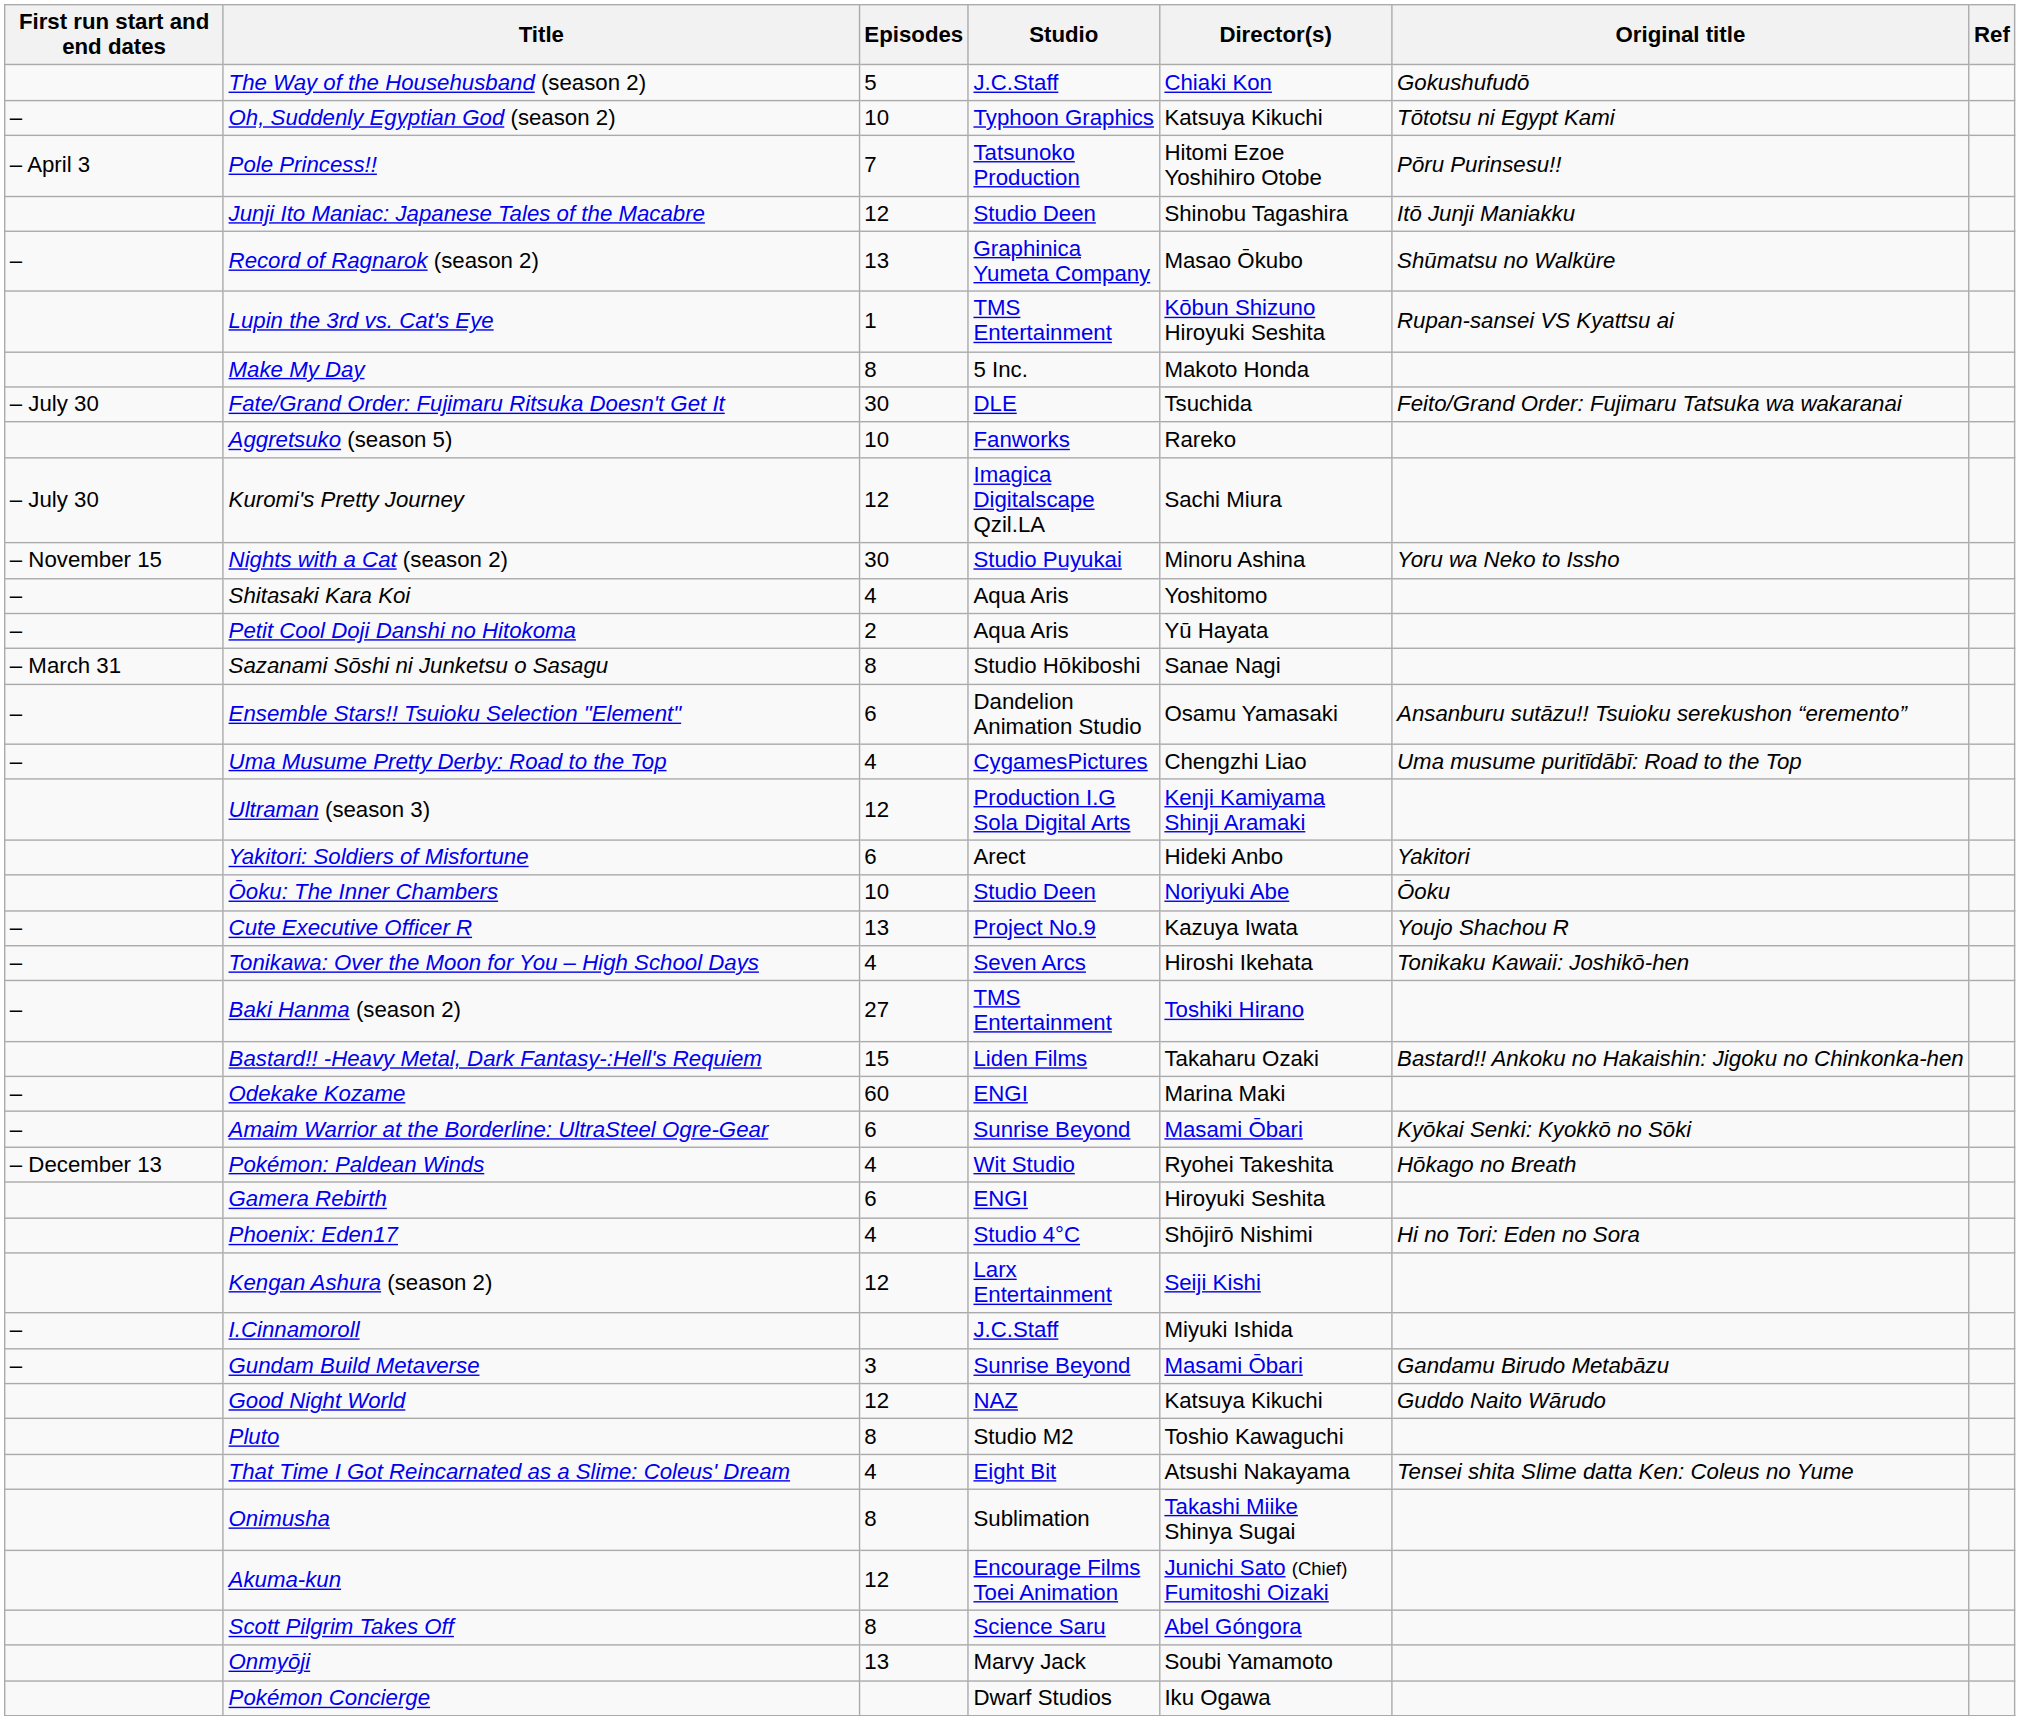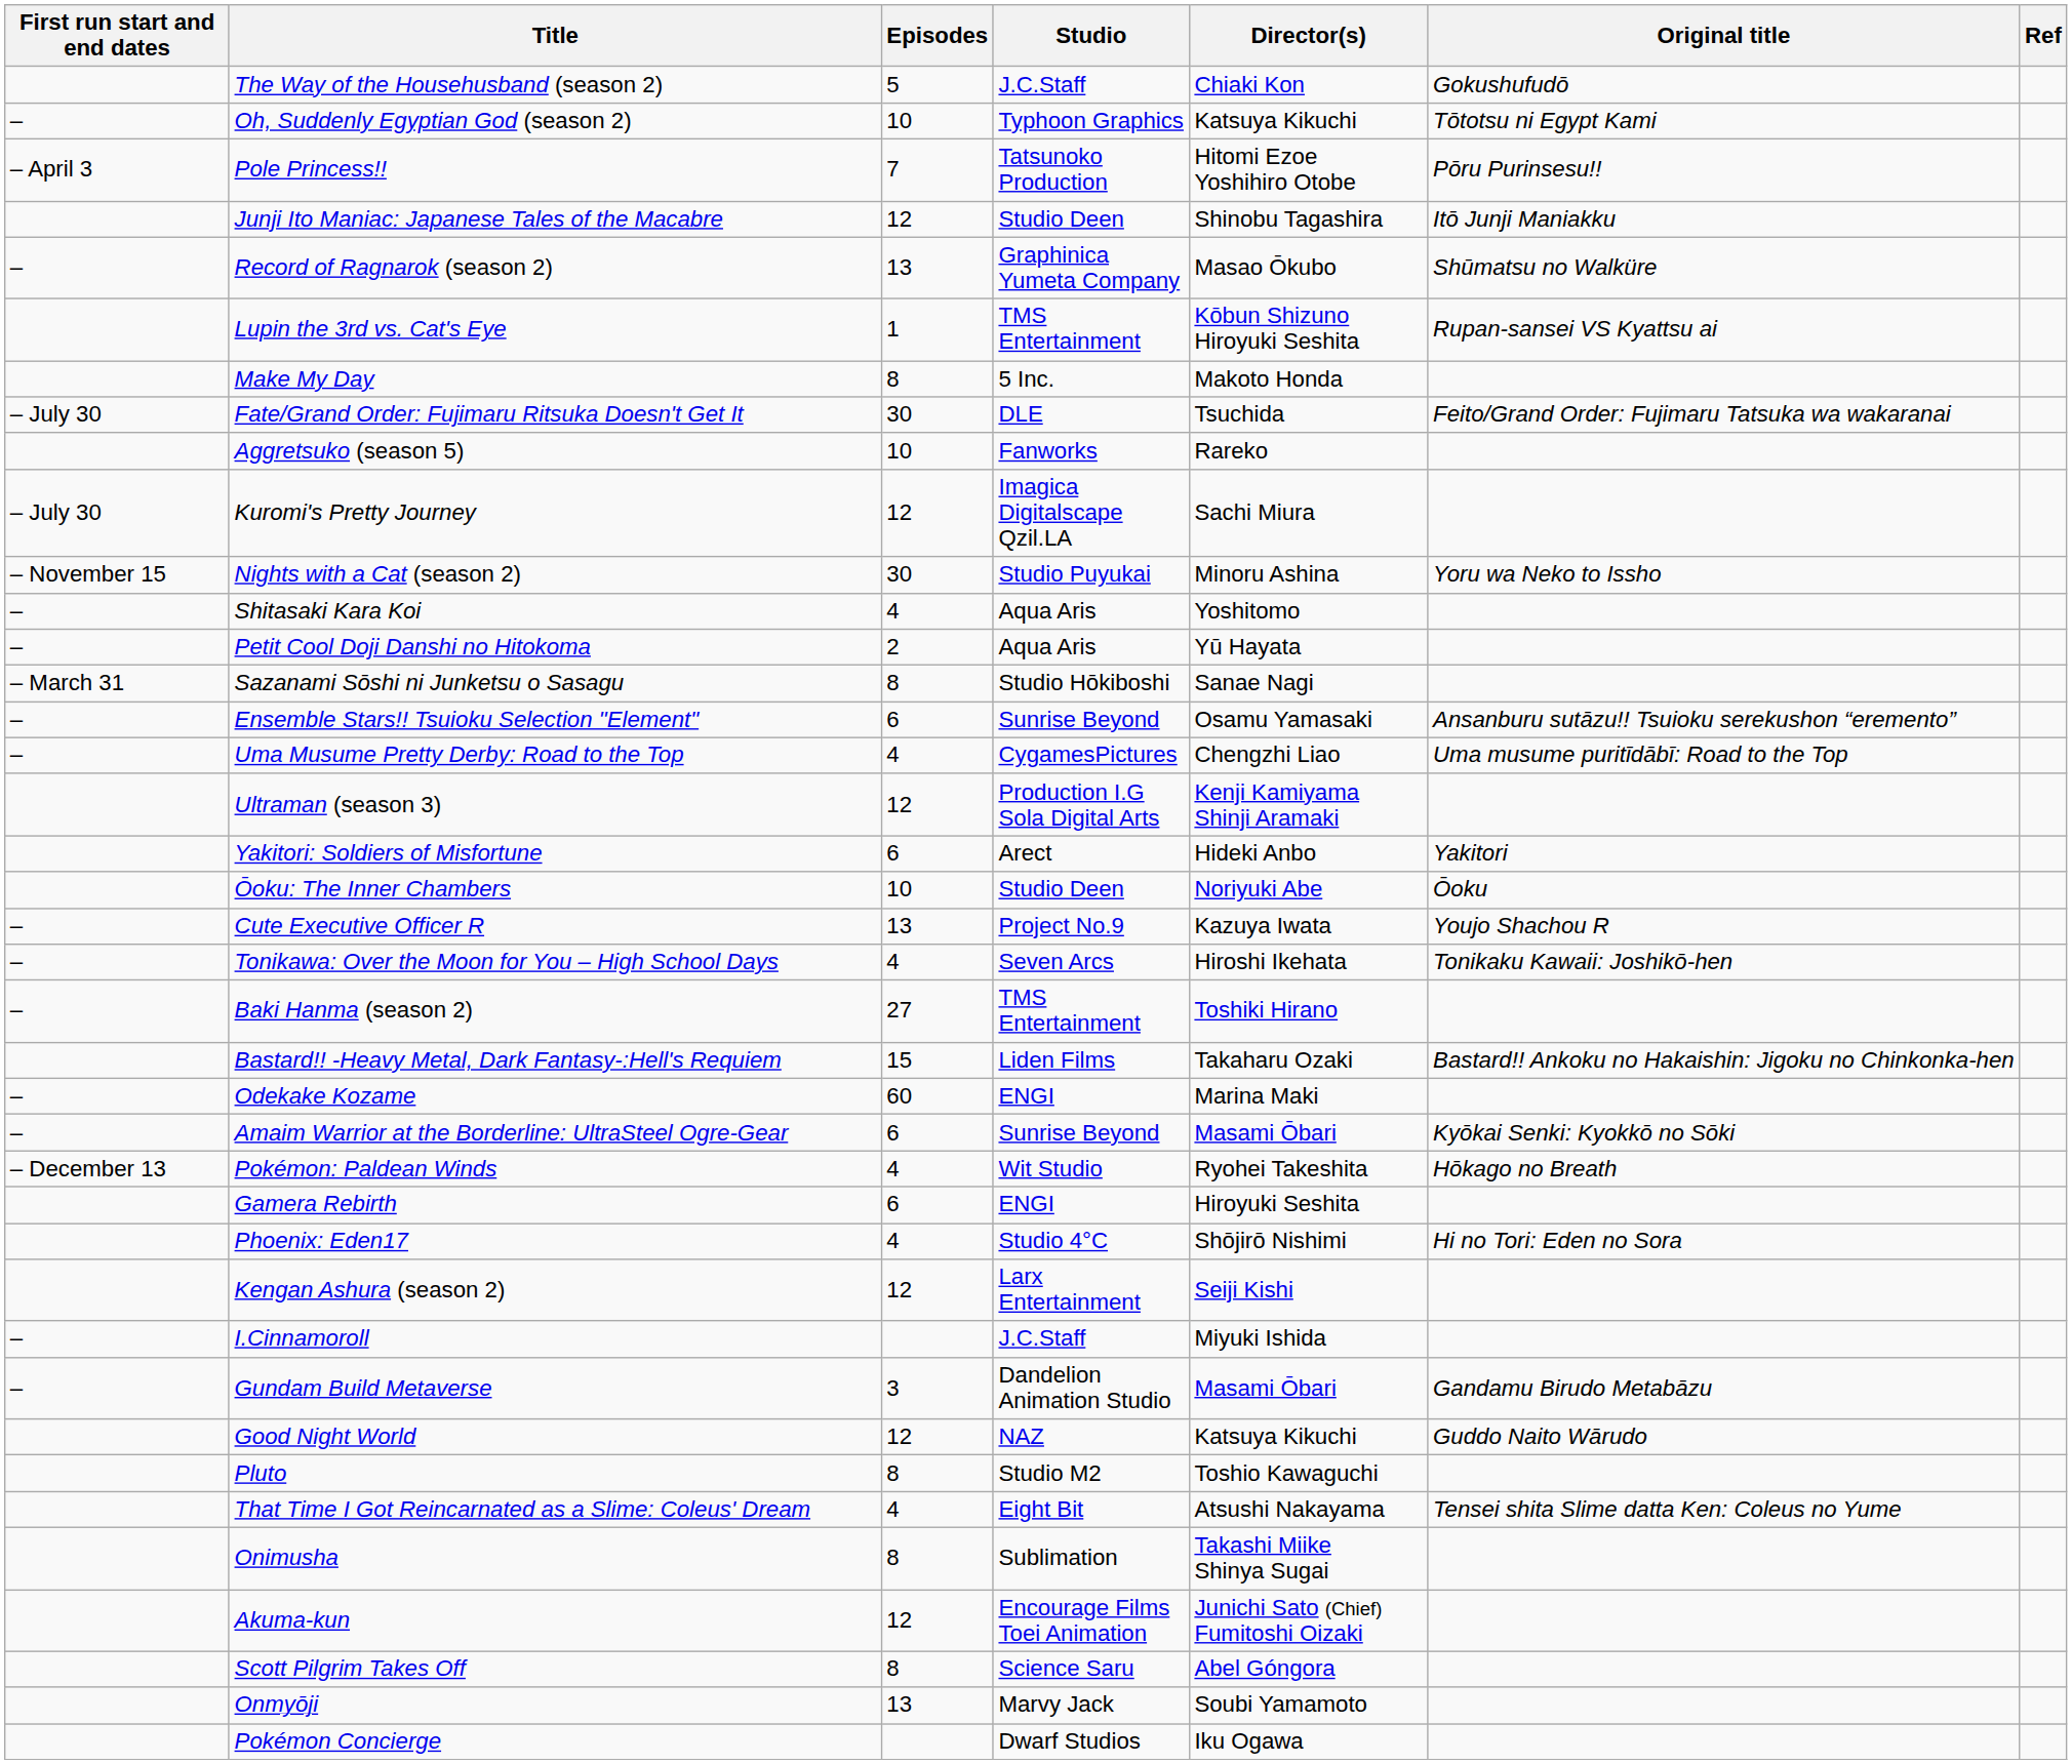Ensemble Stars!! Tsuioku Selection "Element" | Studio: Dandelion Animation Studio -> Sunrise Beyond
Gundam Build Metaverse | Studio: Sunrise Beyond -> Dandelion Animation Studio
